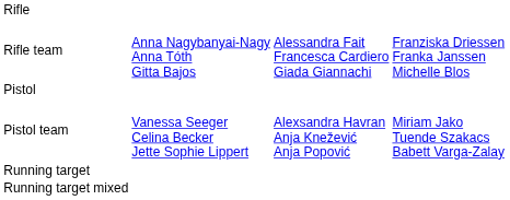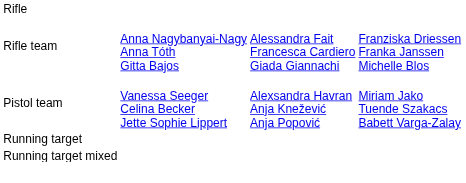- row: Pistol
